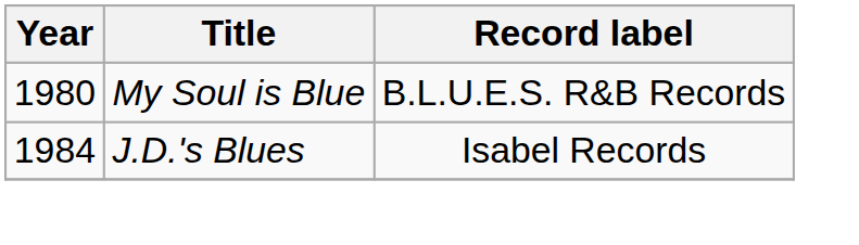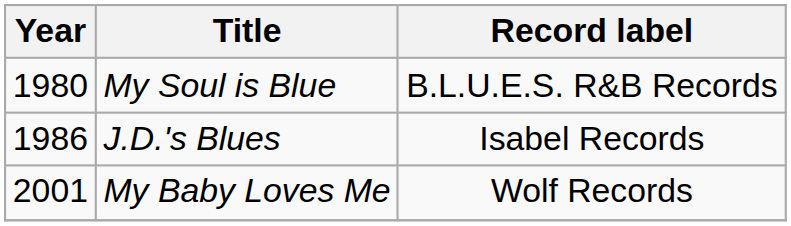J.D.'s Blues | Year: 1984 -> 1986
+ row: 2001 | My Baby Loves Me | Wolf Records
